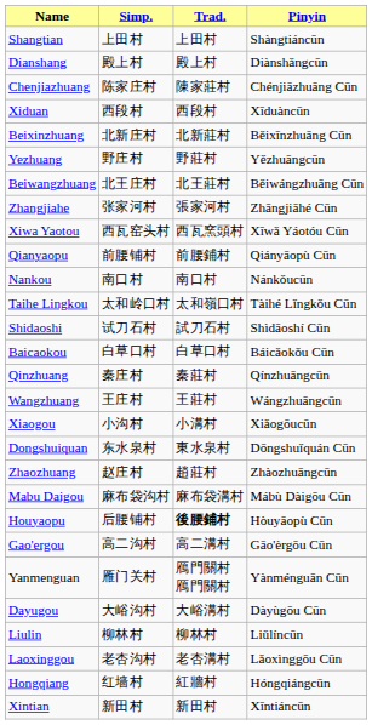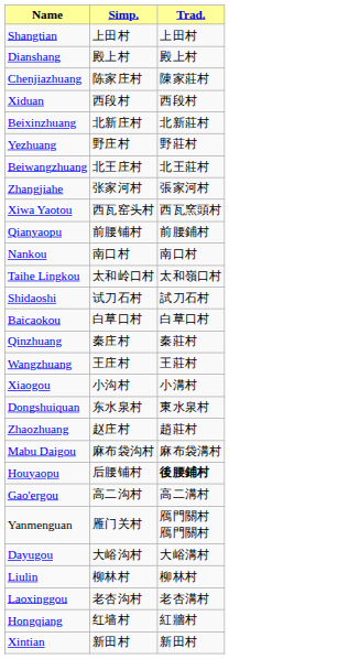- column: Pinyin | Shàngtiáncūn | Diànshǎngcūn | Chénjiāzhuāng Cūn | Xīduàncūn | Běixīnzhuāng Cūn | Yězhuāngcūn | Běiwángzhuāng Cūn | Zhāngjiāhé Cūn | Xīwǎ Yáotóu Cūn | Qiányāopù Cūn | Nánkǒucūn | Tàihé Lǐngkǒu Cūn | Shìdāoshí Cūn | Báicǎokǒu Cūn | Qínzhuāngcūn | Wángzhuāngcūn | Xiǎogōucūn | Dōngshuǐquán Cūn | Zhàozhuāngcūn | Mábù Dàigōu Cūn | Hòuyāopù Cūn | Gāo'èrgōu Cūn | Yànménguān Cūn | Dàyùgōu Cūn | Liǔlíncūn | Lǎoxìnggōu Cūn | Hóngqiángcūn | Xīntiáncūn
